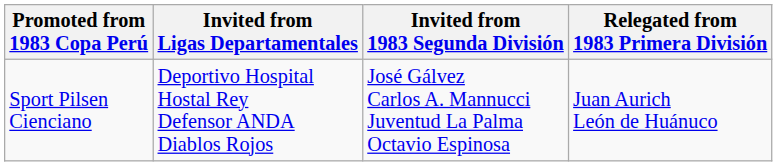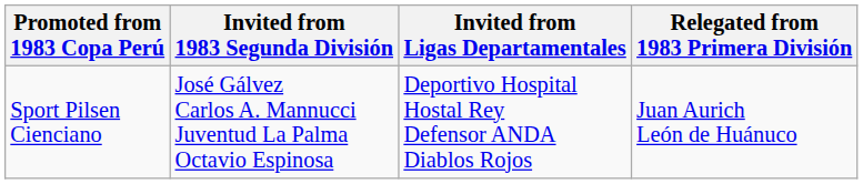columns swapped: Invited from 1983 Segunda División <-> Invited from Ligas Departamentales
